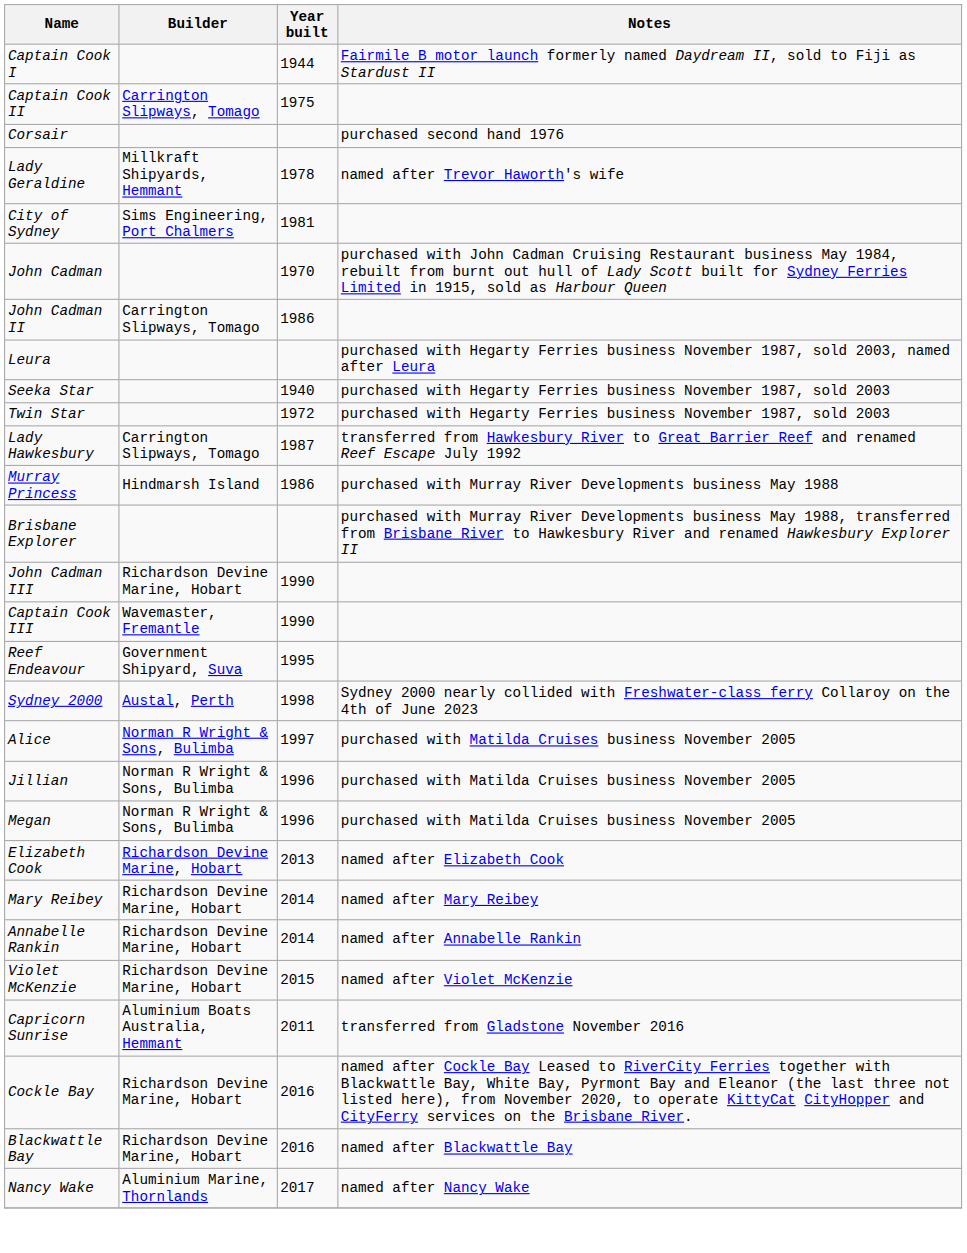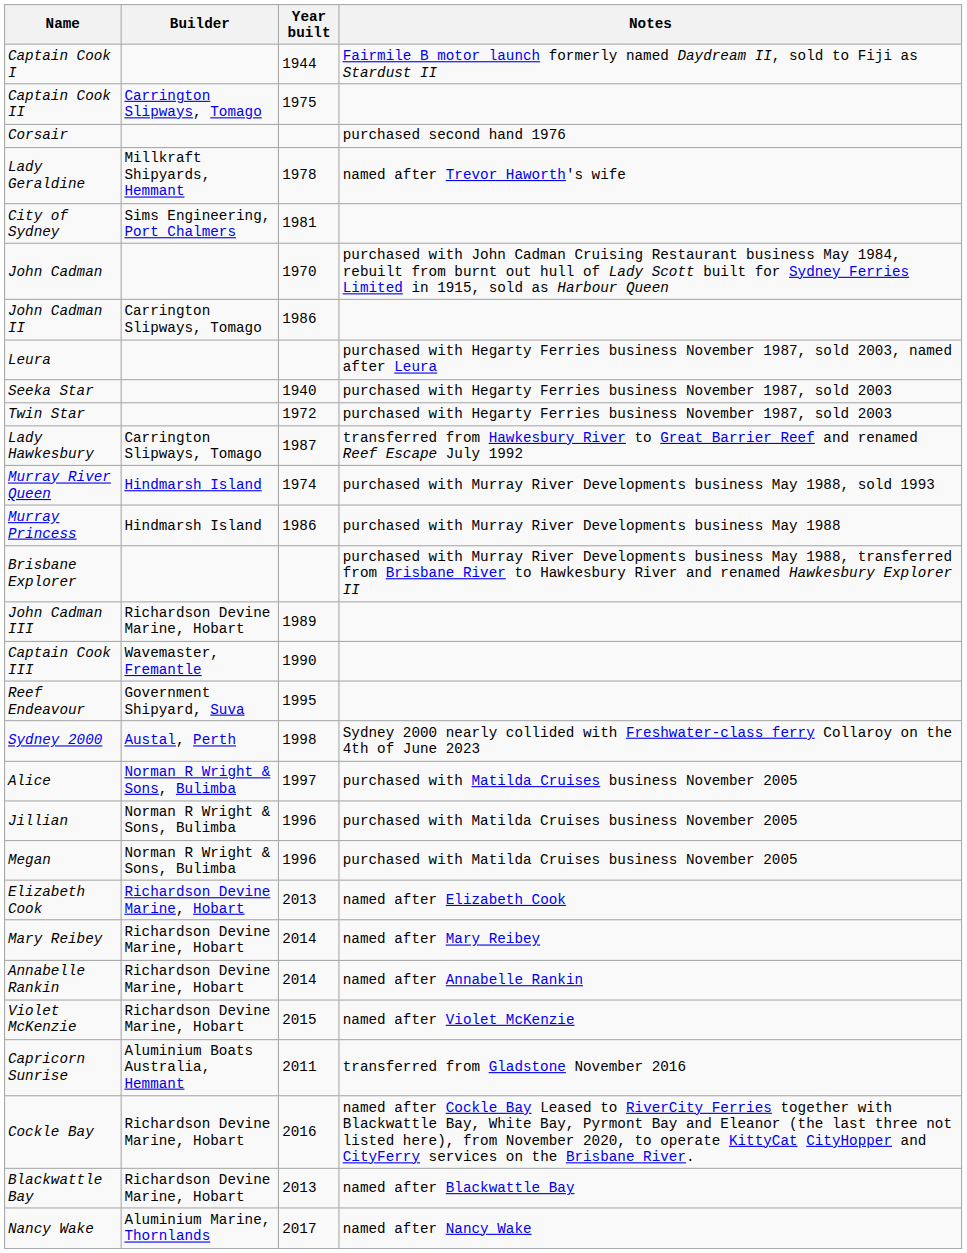+ row: Murray River Queen | Hindmarsh Island | 1974 | purchased with Murray River Developments business May 1988, sold 1993
John Cadman III | Year built: 1990 -> 1989
Blackwattle Bay | Year built: 2016 -> 2013
